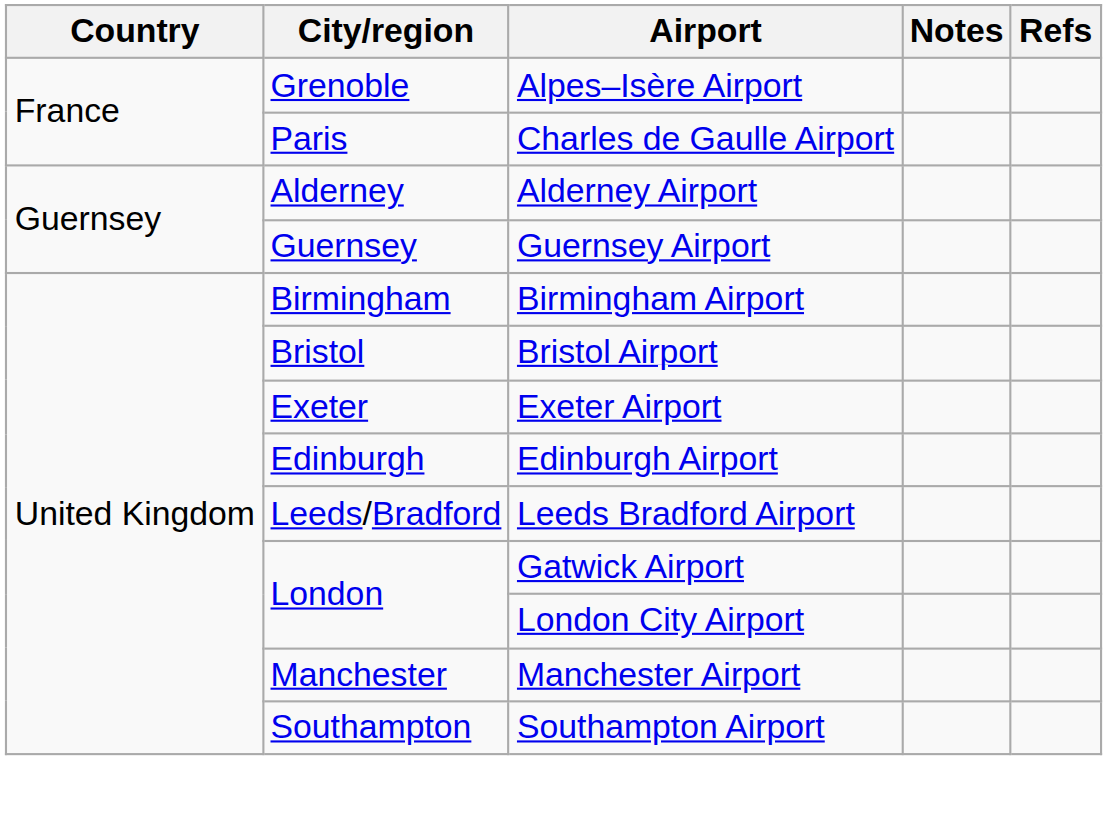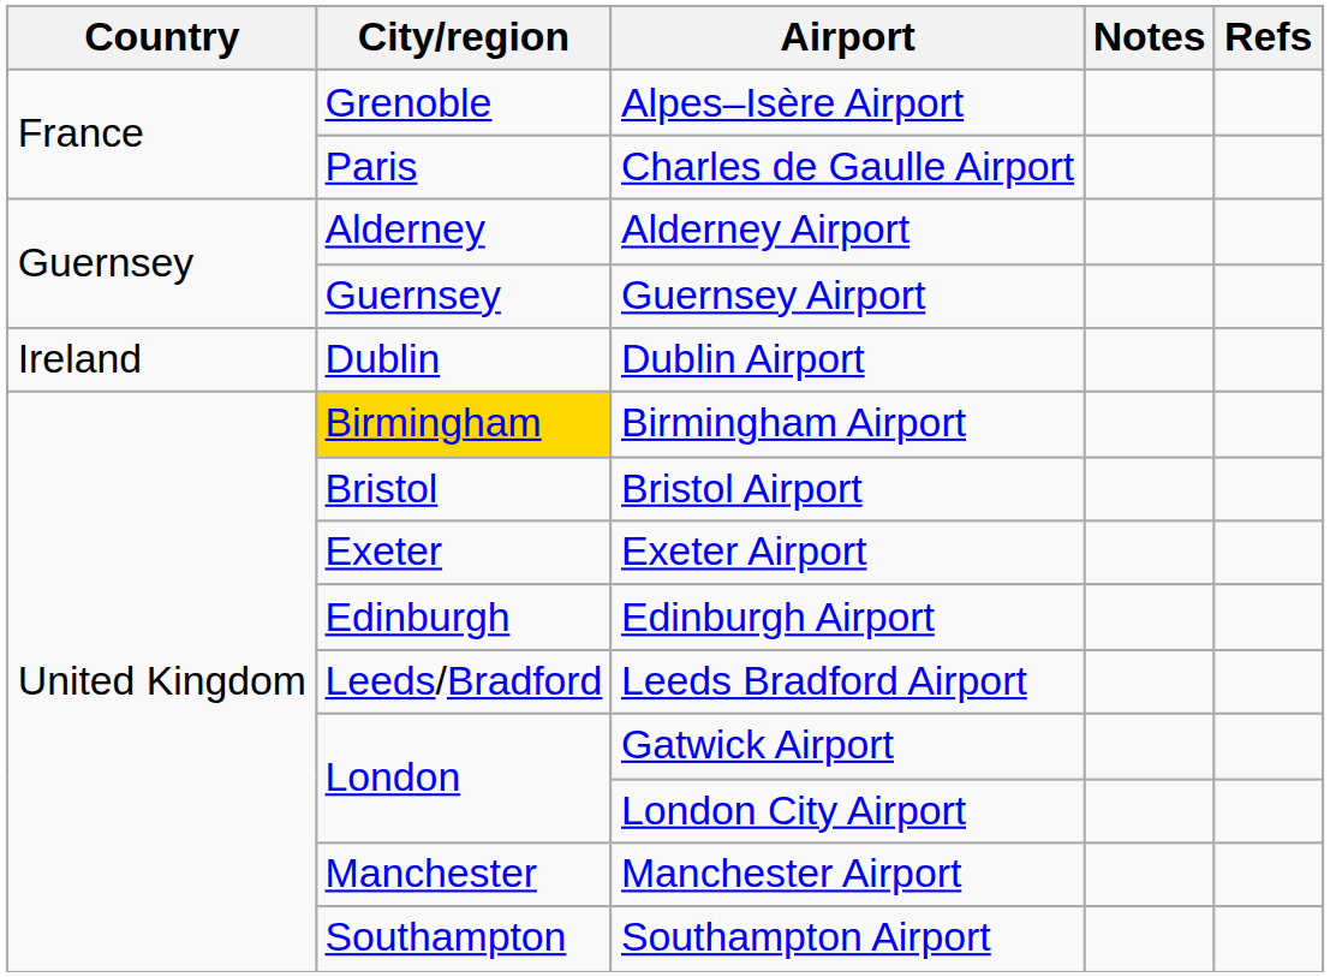+ row: Ireland | Dublin | Dublin Airport
Birmingham Airport | City/region: no background -> gold background
